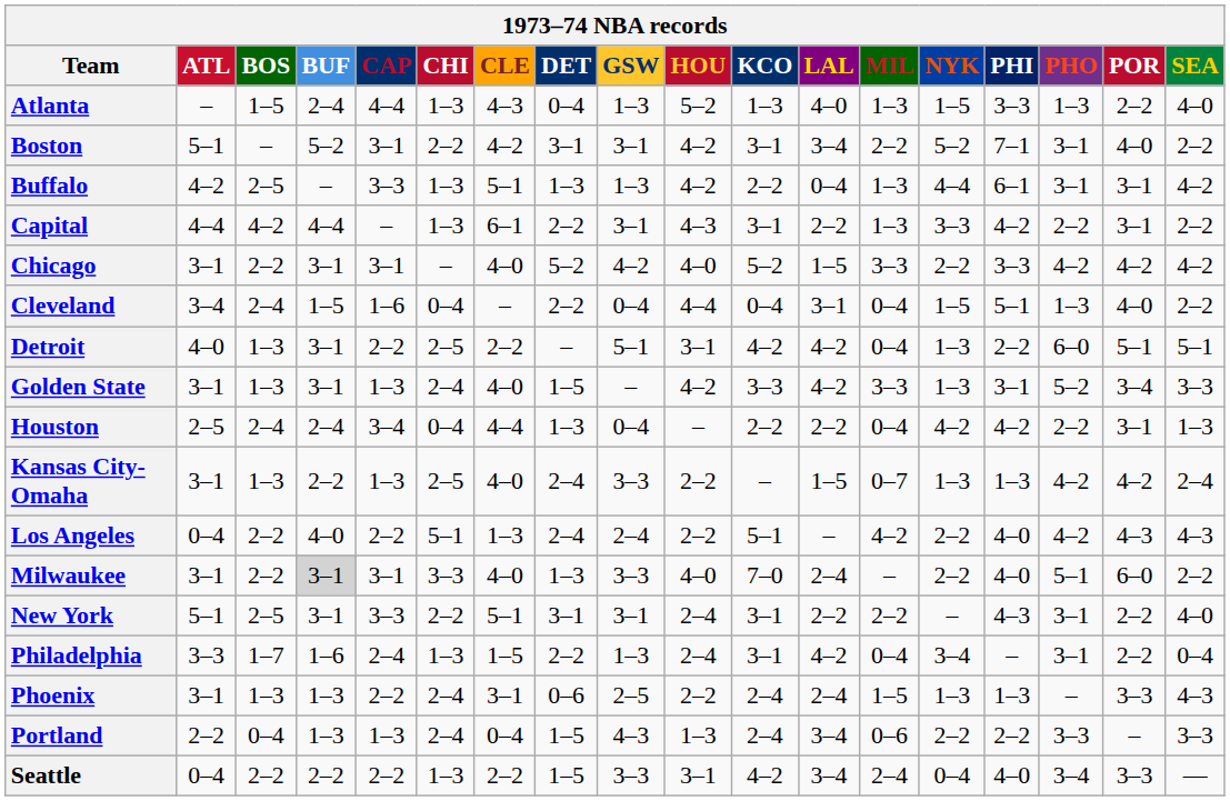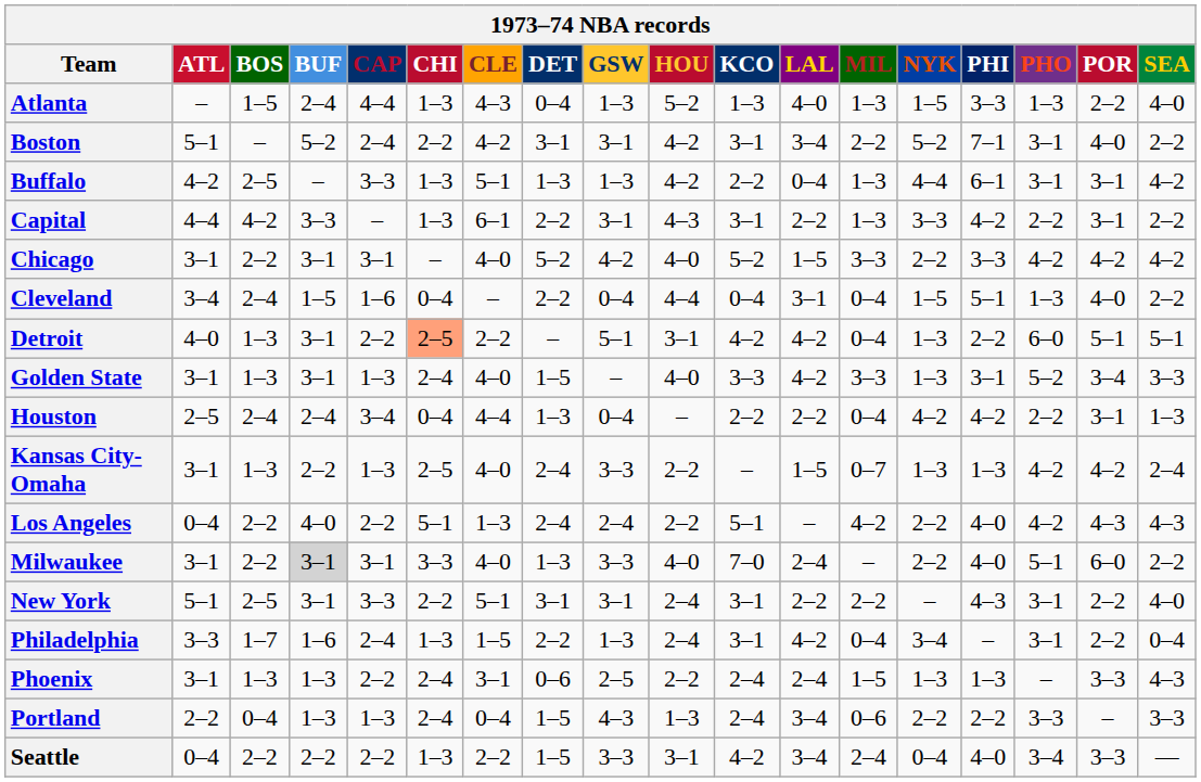Boston | CAP: 3–1 -> 2–4
Capital | BUF: 4–4 -> 3–3
Detroit | CHI: no background -> lightsalmon background
Golden State | HOU: 4–2 -> 4–0
